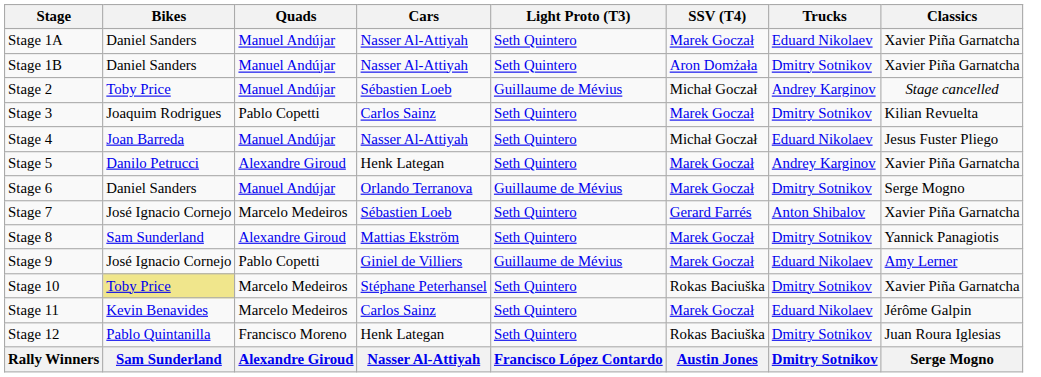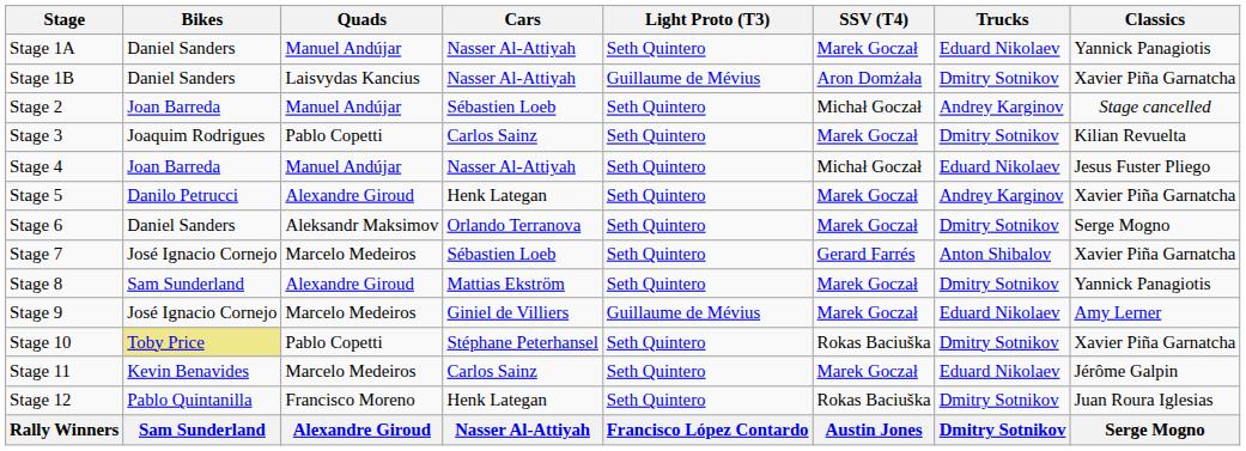Stage 1A | Classics: Xavier Piña Garnatcha -> Yannick Panagiotis
Stage 1B | Quads: Manuel Andújar -> Laisvydas Kancius
Stage 1B | Light Proto (T3): Seth Quintero -> Guillaume de Mévius
Stage 2 | Bikes: Toby Price -> Joan Barreda
Stage 2 | Light Proto (T3): Guillaume de Mévius -> Seth Quintero
Stage 6 | Quads: Manuel Andújar -> Aleksandr Maksimov
Stage 6 | Light Proto (T3): Guillaume de Mévius -> Seth Quintero
Stage 9 | Quads: Pablo Copetti -> Marcelo Medeiros
Stage 10 | Quads: Marcelo Medeiros -> Pablo Copetti
